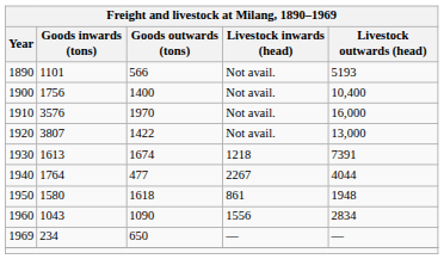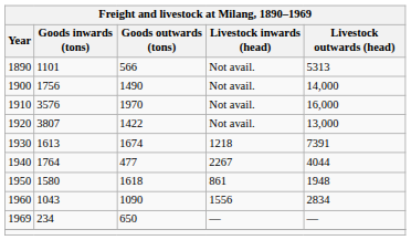1890 | Livestock outwards (head): 5193 -> 5313
1900 | Goods outwards (tons): 1400 -> 1490
1900 | Livestock outwards (head): 10,400 -> 14,000
